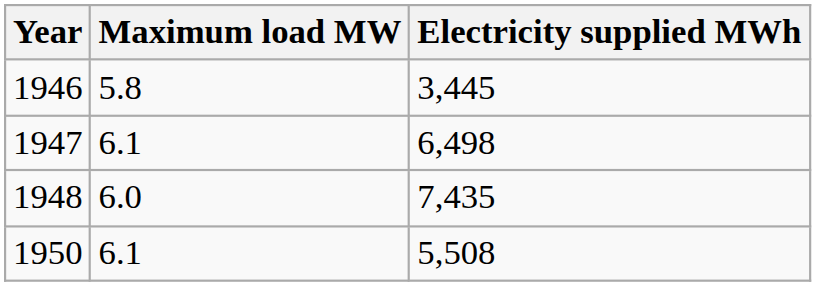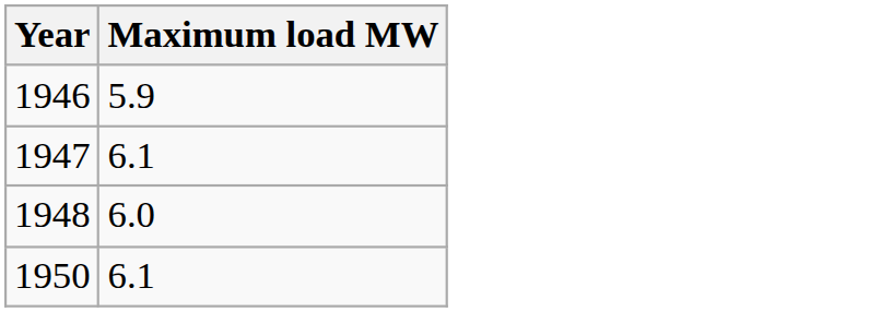- column: Electricity supplied MWh | 3,445 | 6,498 | 7,435 | 5,508
1946 | Maximum load MW: 5.8 -> 5.9
